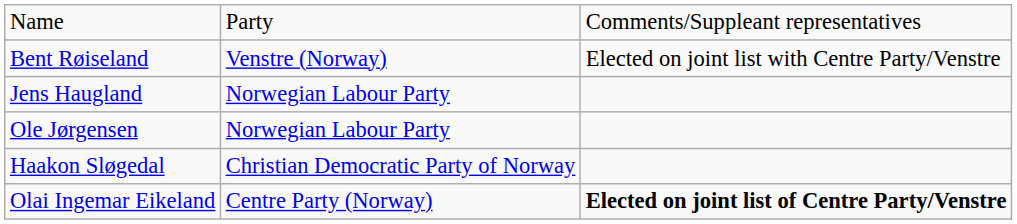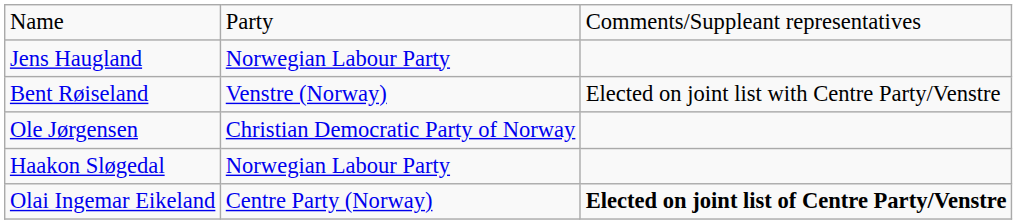rows swapped: Jens Haugland <-> Bent Røiseland
Ole Jørgensen | column 2: Norwegian Labour Party -> Christian Democratic Party of Norway
Haakon Sløgedal | column 2: Christian Democratic Party of Norway -> Norwegian Labour Party
